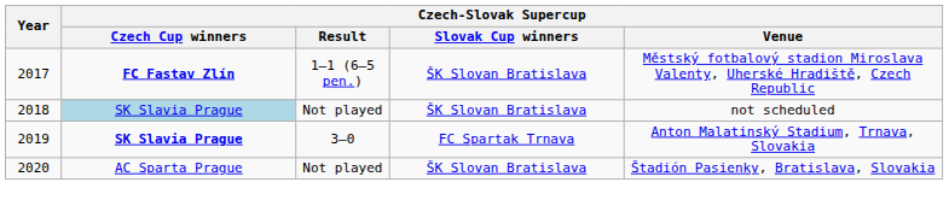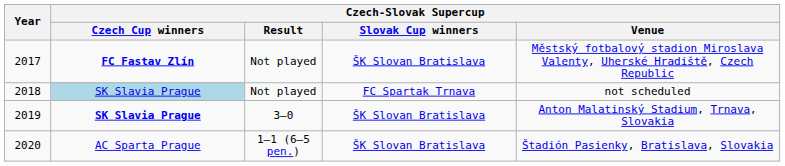2017 | Czech-Slovak Supercup / Result: 1–1 (6–5 pen.) -> Not played
2018 | Czech-Slovak Supercup / Slovak Cup winners: ŠK Slovan Bratislava -> FC Spartak Trnava
2019 | Czech-Slovak Supercup / Slovak Cup winners: FC Spartak Trnava -> ŠK Slovan Bratislava
2020 | Czech-Slovak Supercup / Result: Not played -> 1–1 (6–5 pen.)
